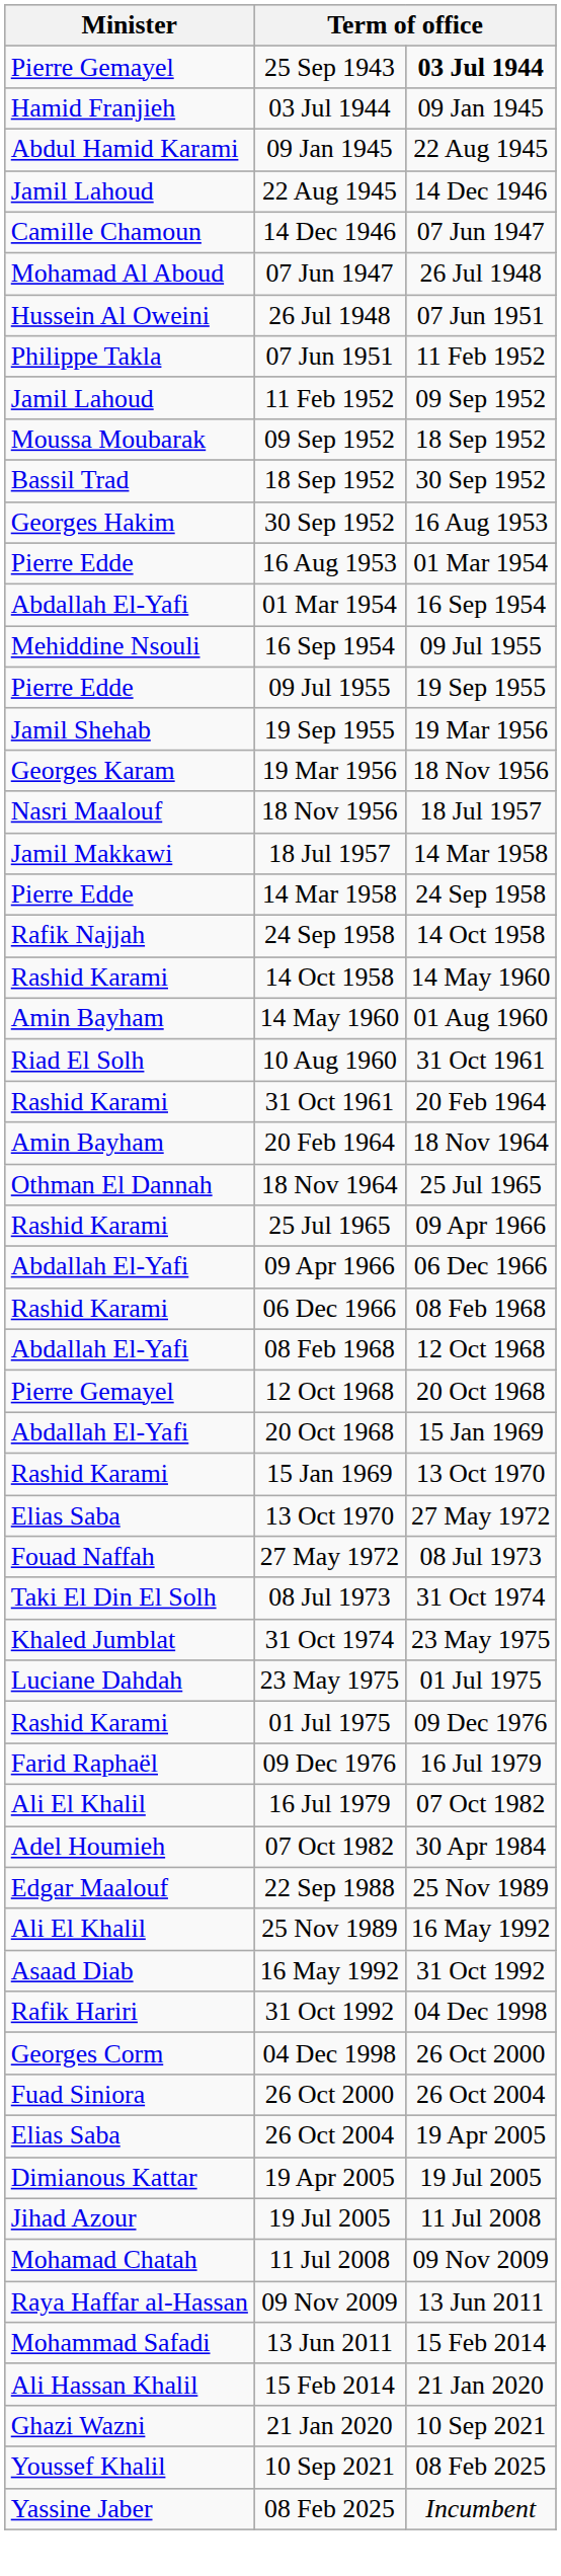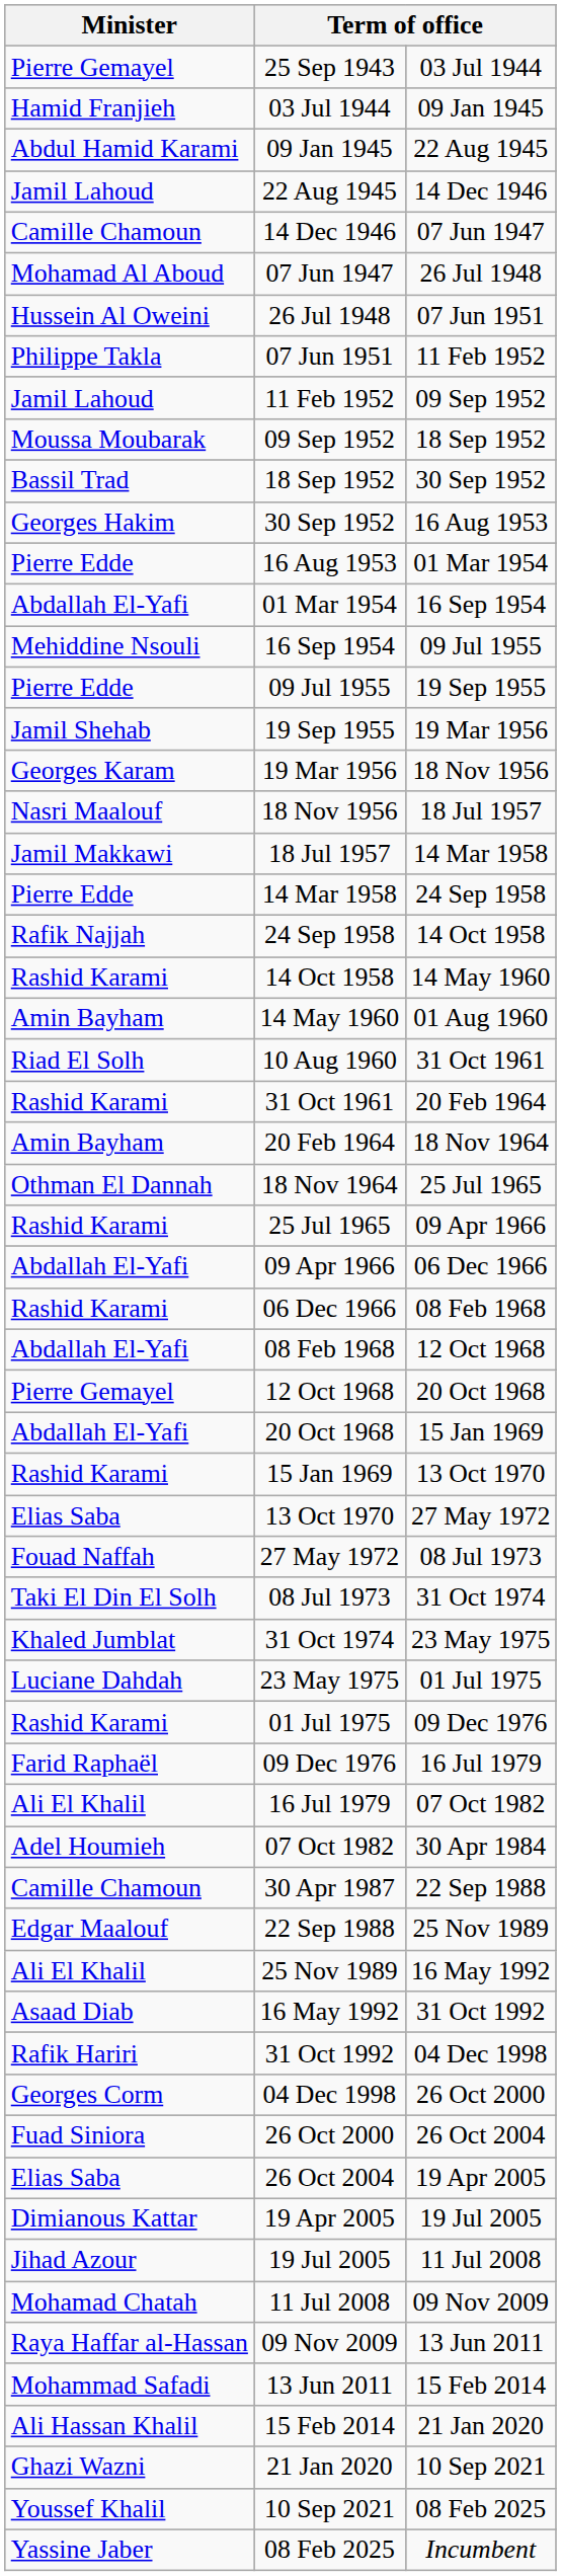25 Sep 1943 | column 3: bold -> normal
+ row: Camille Chamoun | 30 Apr 1987 | 22 Sep 1988
